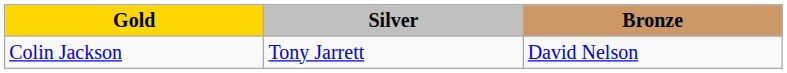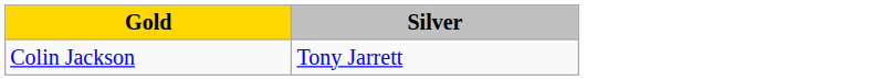- column: Bronze | David Nelson
